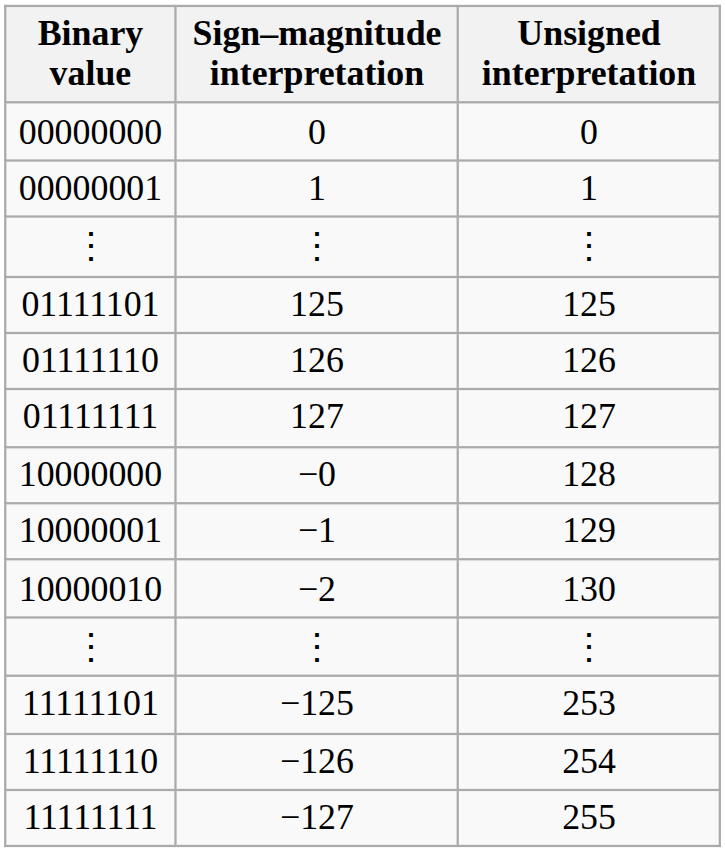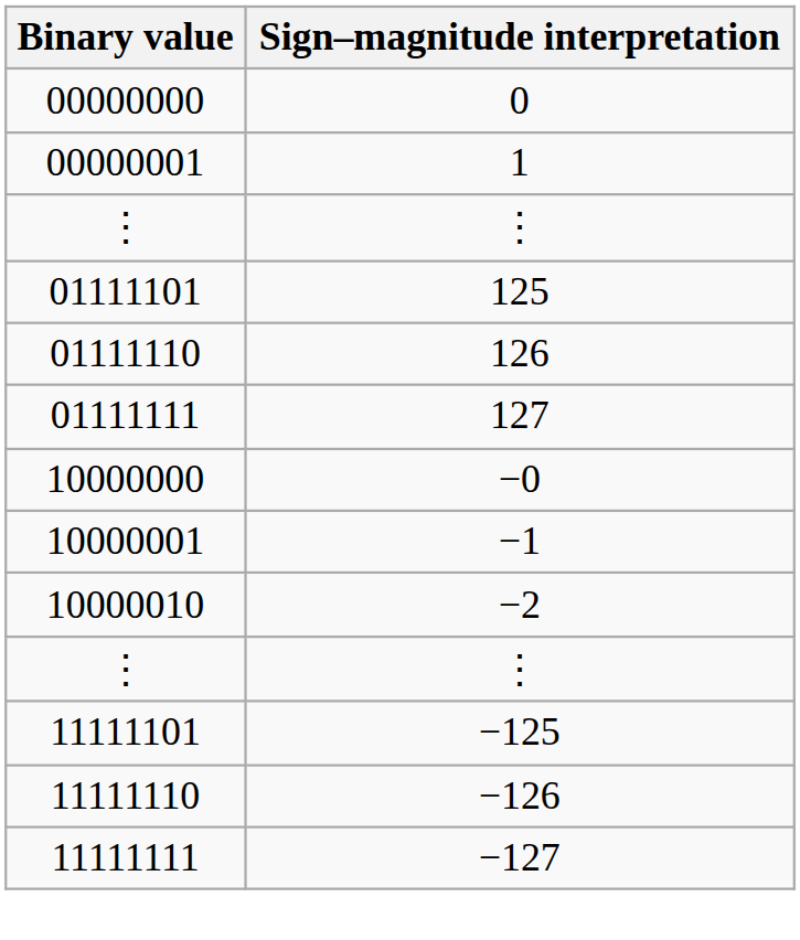- column: Unsigned interpretation | 0 | 1 | ⋮ | 125 | 126 | 127 | 128 | 129 | 130 | ⋮ | 253 | 254 | 255
